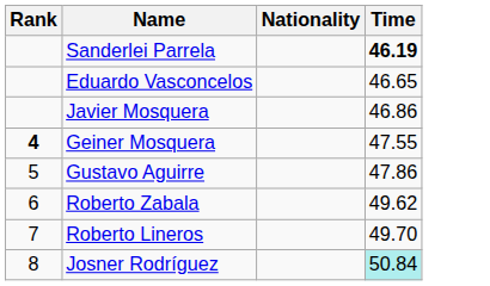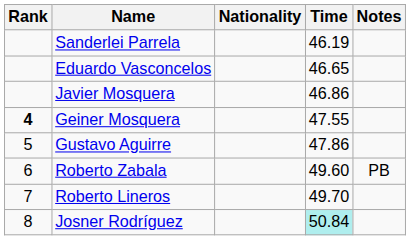+ column: Notes | PB
Sanderlei Parrela | Time: bold -> normal
Roberto Zabala | Time: 49.62 -> 49.60
